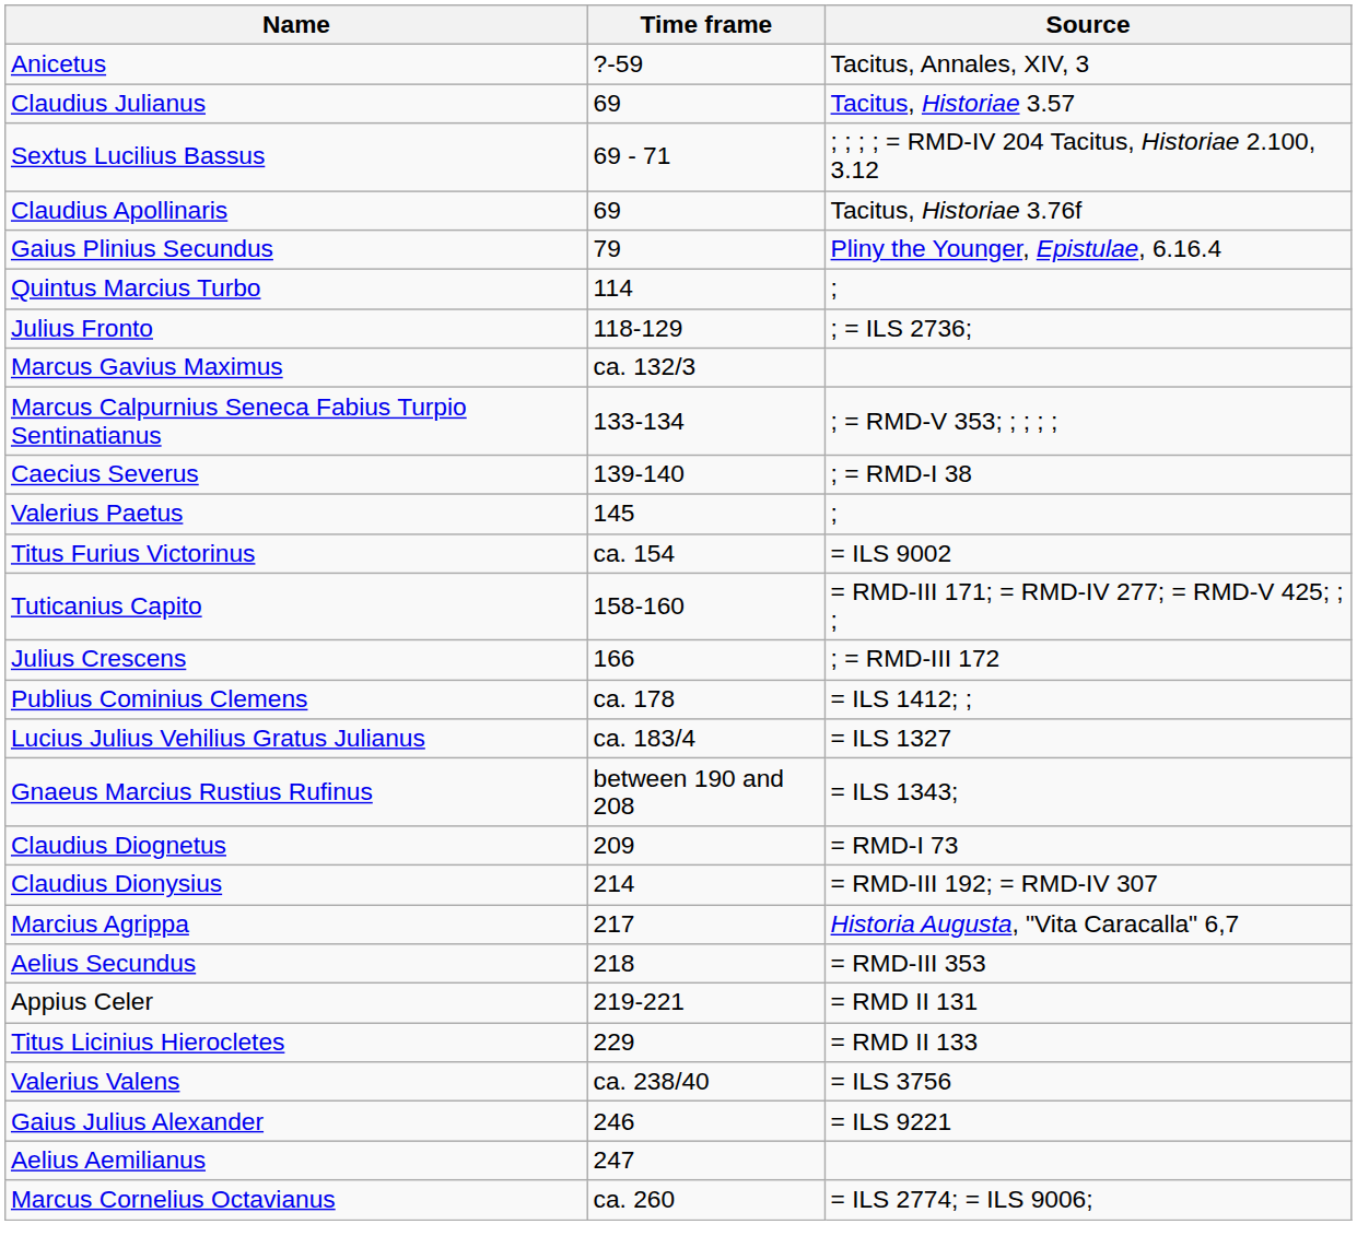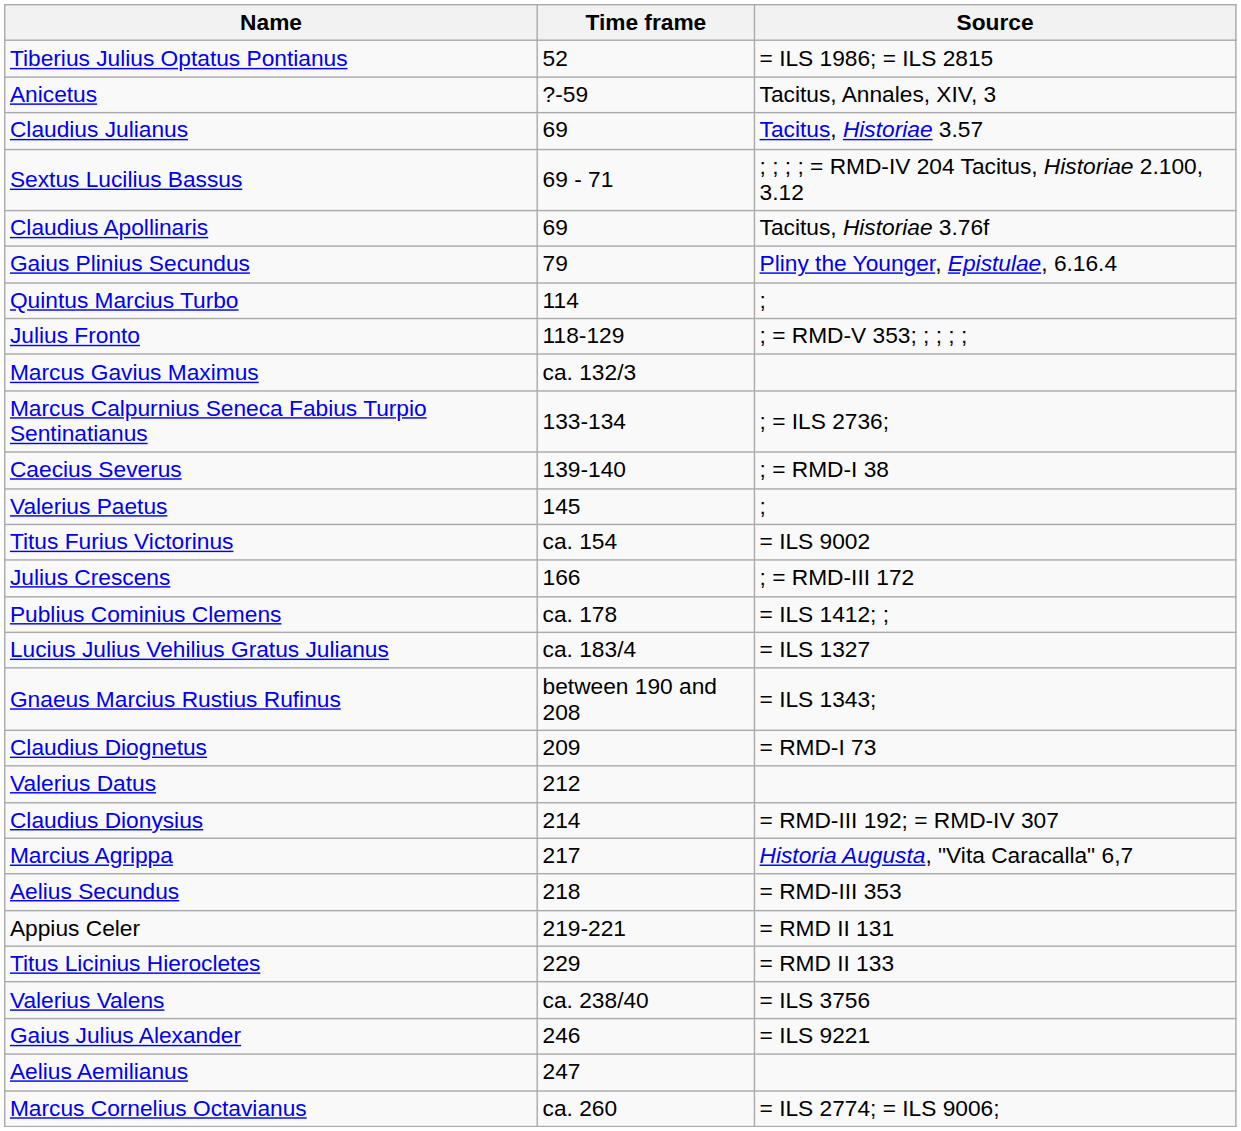+ row: Tiberius Julius Optatus Pontianus | 52 | = ILS 1986; = ILS 2815
Julius Fronto | Source: ; = ILS 2736; -> ; = RMD-V 353; ; ; ; ;
Marcus Calpurnius Seneca Fabius Turpio Sentinatianus | Source: ; = RMD-V 353; ; ; ; ; -> ; = ILS 2736;
- row: Tuticanius Capito | 158-160 | = RMD-III 171; = RMD-IV 277; = RMD-V 425; ; ;
+ row: Valerius Datus | 212
